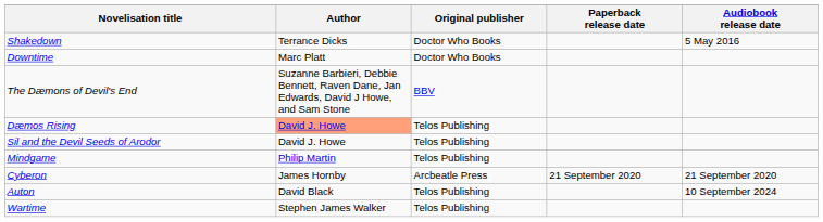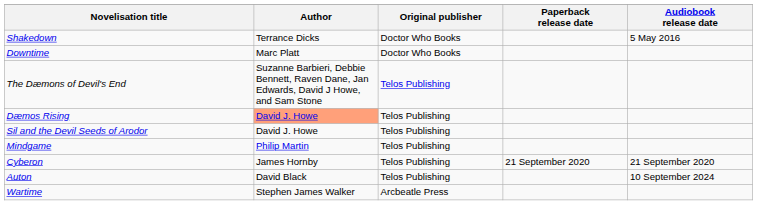The Dæmons of Devil's End | Original publisher: BBV -> Telos Publishing
Cyberon | Original publisher: Arcbeatle Press -> Telos Publishing
Wartime | Original publisher: Telos Publishing -> Arcbeatle Press
